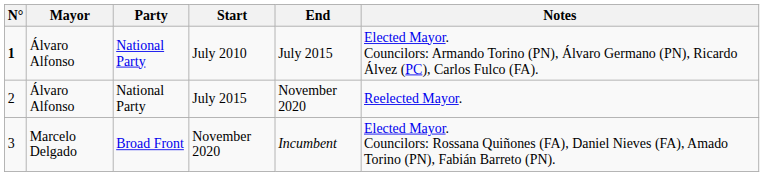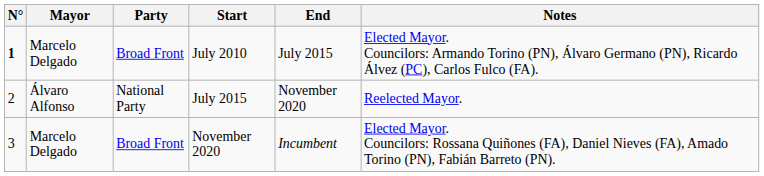July 2010 | Mayor: Álvaro Alfonso -> Marcelo Delgado
July 2010 | Party: National Party -> Broad Front
